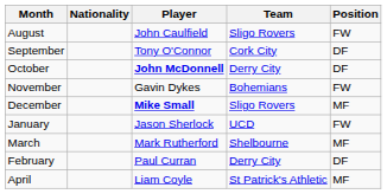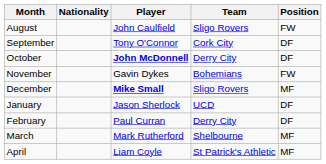January | Position: FW -> DF
rows swapped: February <-> March
